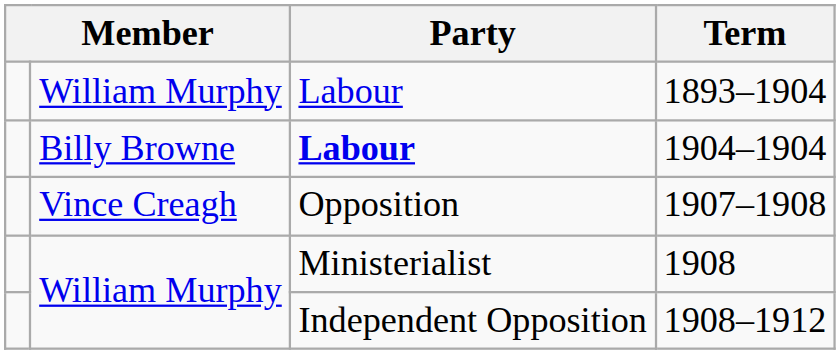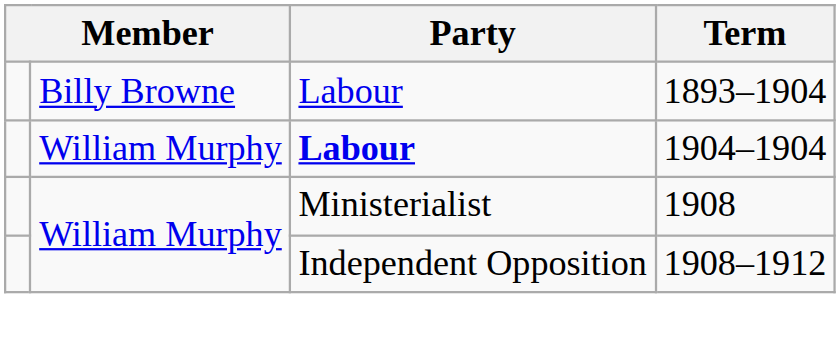1893–1904 | column 2: William Murphy -> Billy Browne
1904–1904 | column 2: Billy Browne -> William Murphy
- row: Vince Creagh | Opposition | 1907–1908
